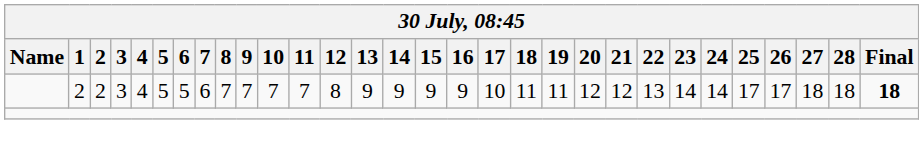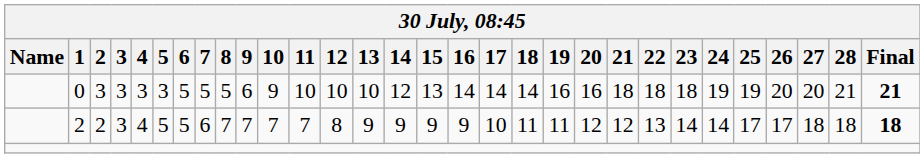+ row: 0 | 3 | 3 | 3 | 3 | 5 | 5 | 5 | 6 | 9 | 10 | 10 | 10 | 12 | 13 | 14 | 14 | 14 | 16 | 16 | 18 | 18 | 18 | 19 | 19 | 20 | 20 | 21 | 21
